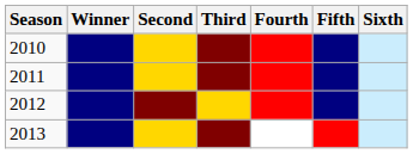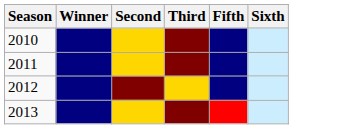- column: Fourth
